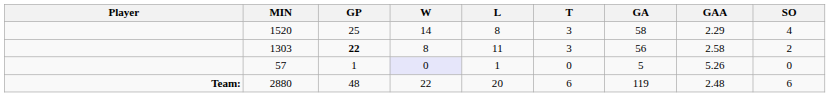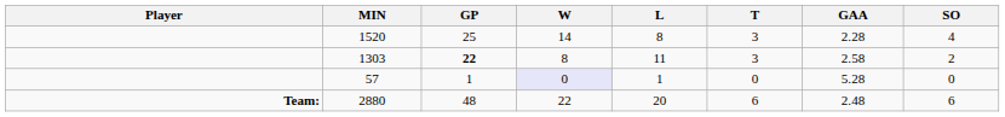- column: GA | 58 | 56 | 5 | 119
1520 | GAA: 2.29 -> 2.28
57 | GAA: 5.26 -> 5.28
